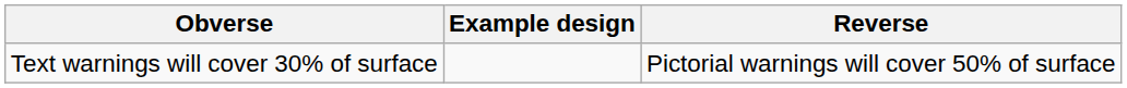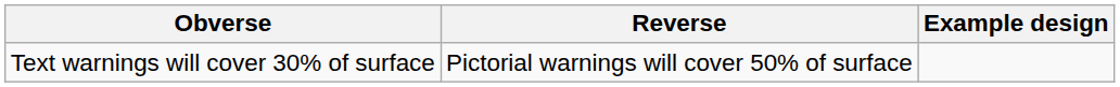columns swapped: Reverse <-> Example design
